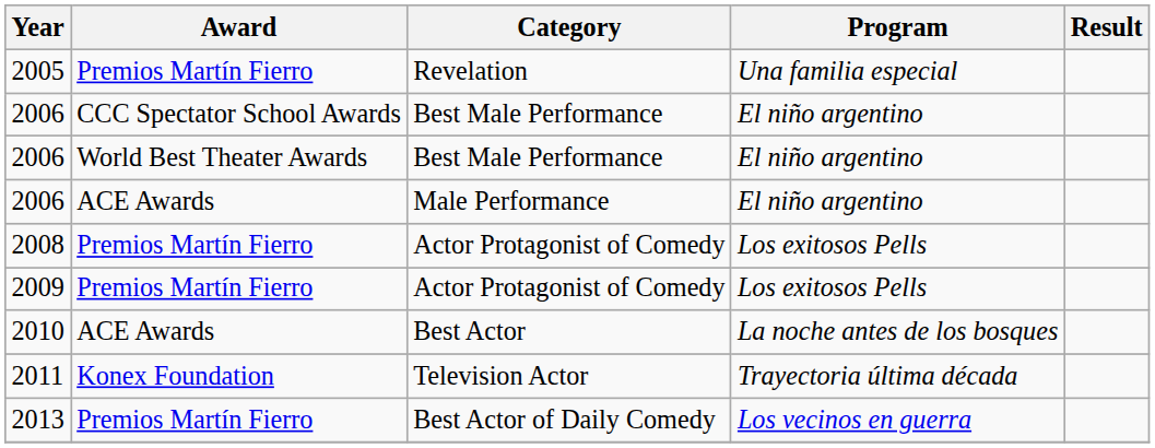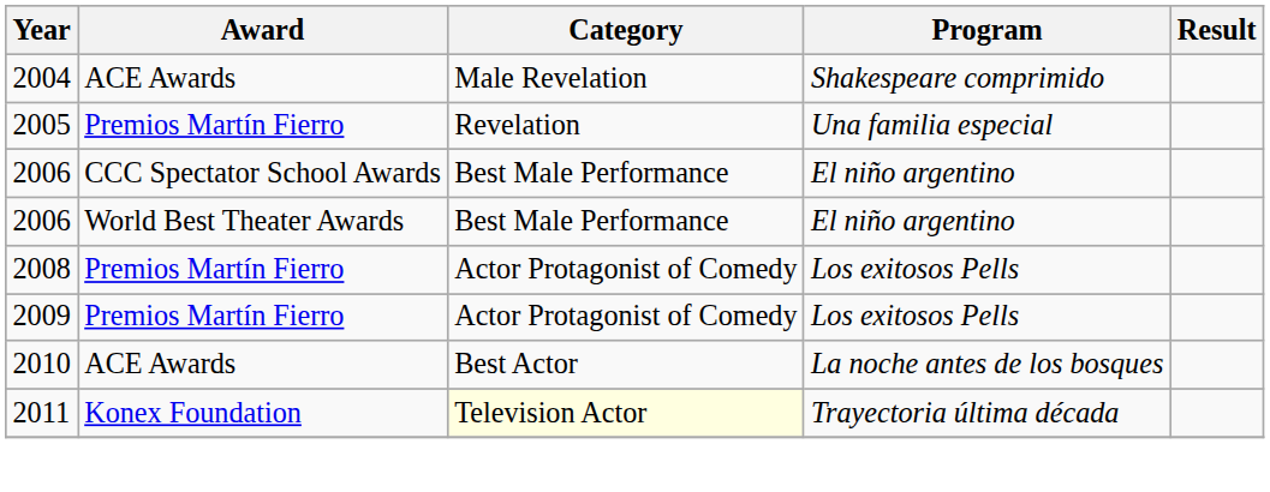+ row: 2004 | ACE Awards | Male Revelation | Shakespeare comprimido
- row: 2006 | ACE Awards | Male Performance | El niño argentino
2011 | Category: no background -> lightyellow background
- row: 2013 | Premios Martín Fierro | Best Actor of Daily Comedy | Los vecinos en guerra
